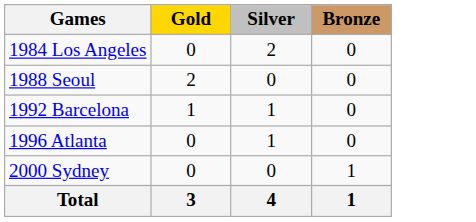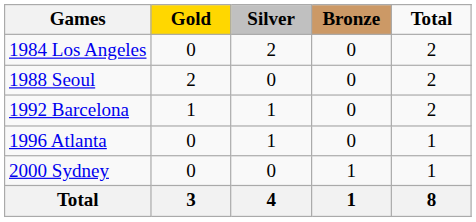+ column: Total | 2 | 2 | 2 | 1 | 1 | 8
